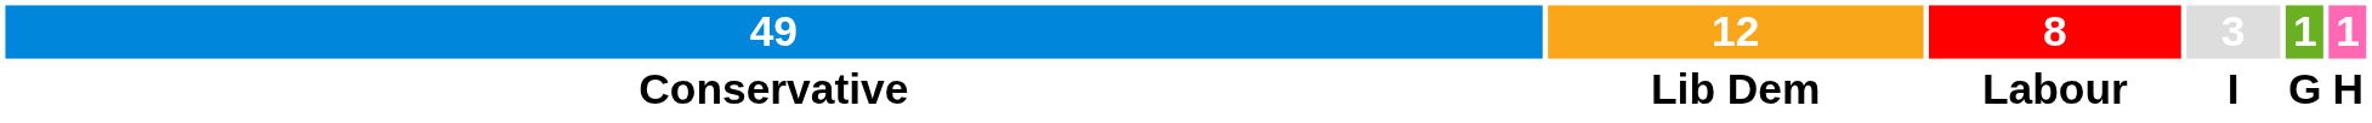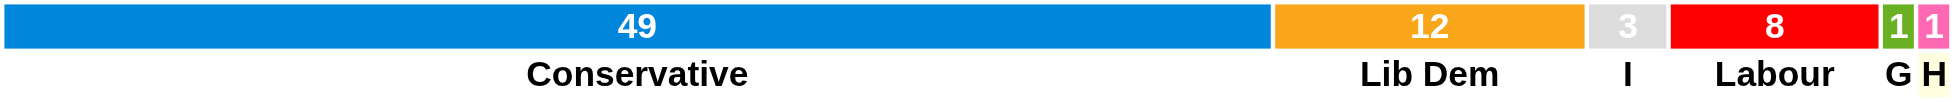columns swapped: 8 <-> 3
Conservative | column 6: no background -> lightyellow background
